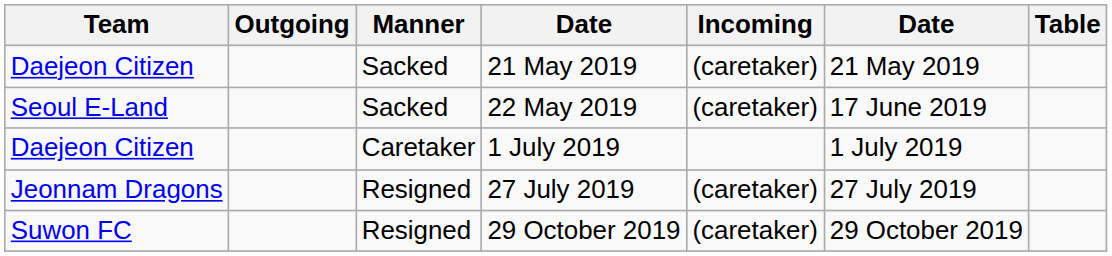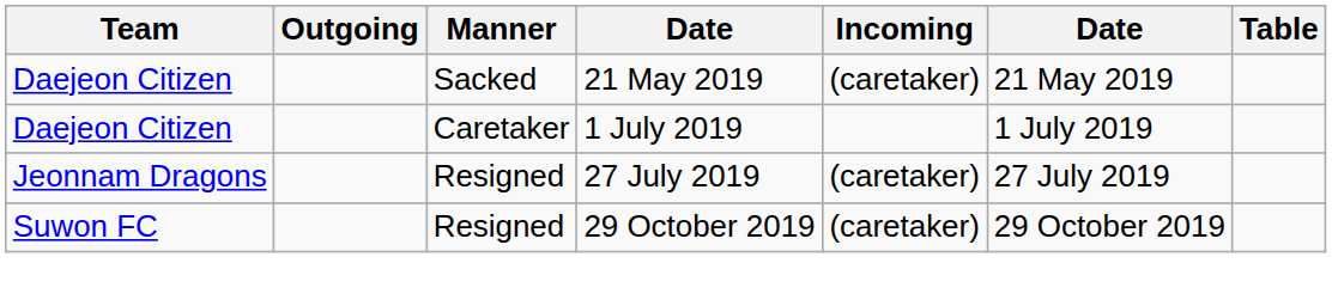- row: Seoul E-Land | Sacked | 22 May 2019 | (caretaker) | 17 June 2019
